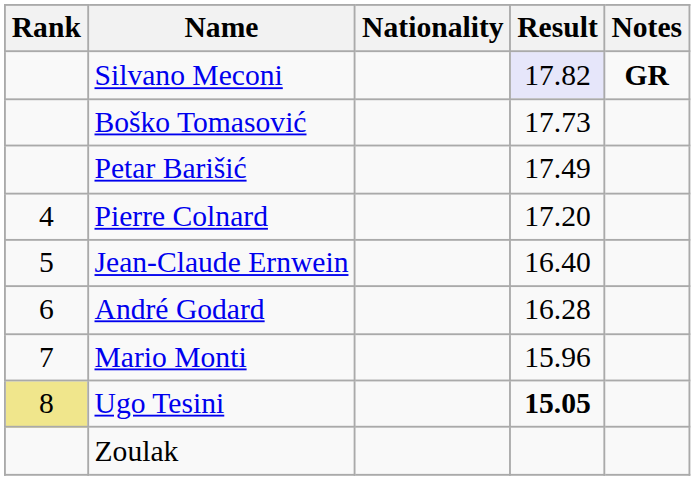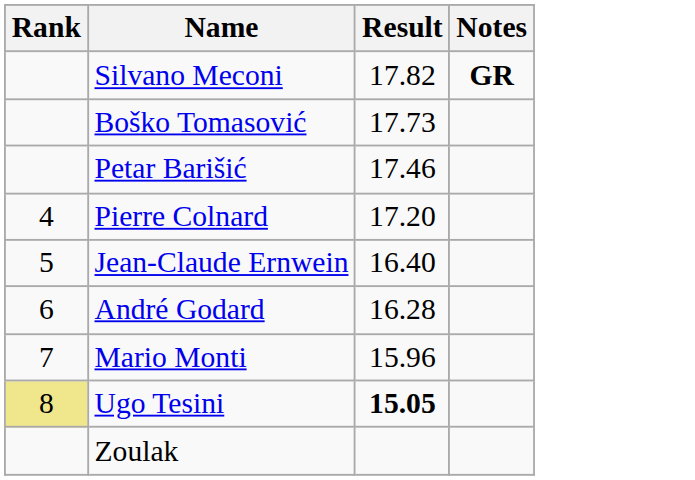- column: Nationality
Silvano Meconi | Result: lavender background -> no background
Petar Barišić | Result: 17.49 -> 17.46
